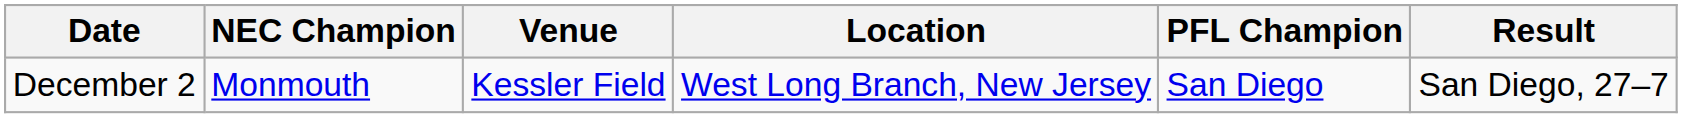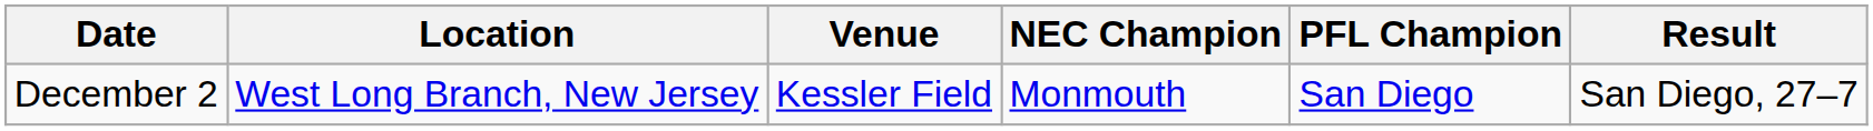columns swapped: Location <-> NEC Champion
